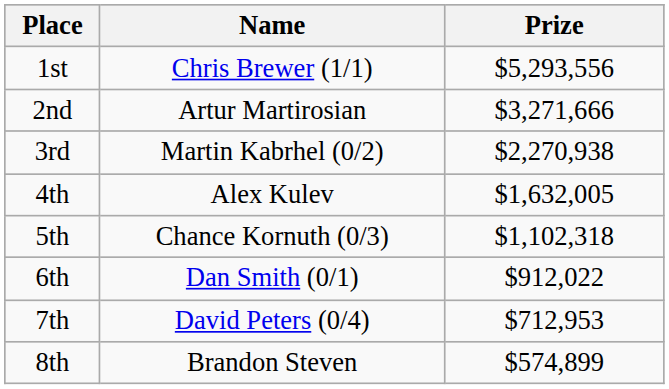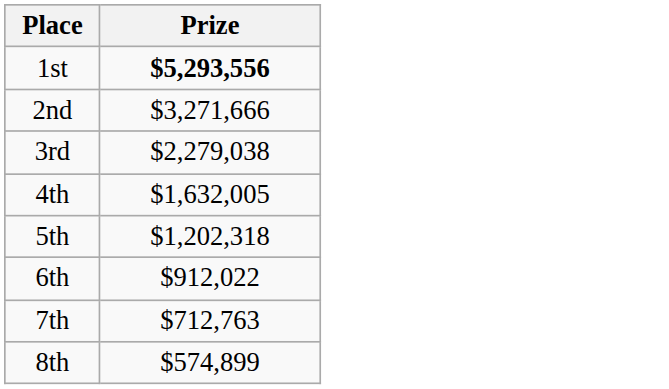- column: Name | Chris Brewer (1/1) | Artur Martirosian | Martin Kabrhel (0/2) | Alex Kulev | Chance Kornuth (0/3) | Dan Smith (0/1) | David Peters (0/4) | Brandon Steven
1st | Prize: normal -> bold
3rd | Prize: $2,270,938 -> $2,279,038
5th | Prize: $1,102,318 -> $1,202,318
7th | Prize: $712,953 -> $712,763
